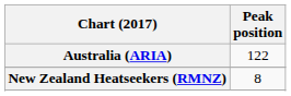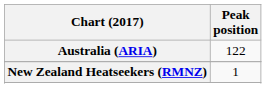New Zealand Heatseekers (RMNZ) | Peak position: 8 -> 1
